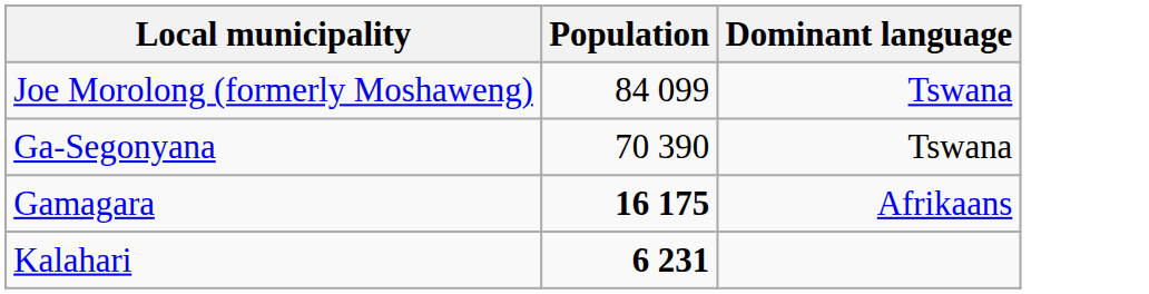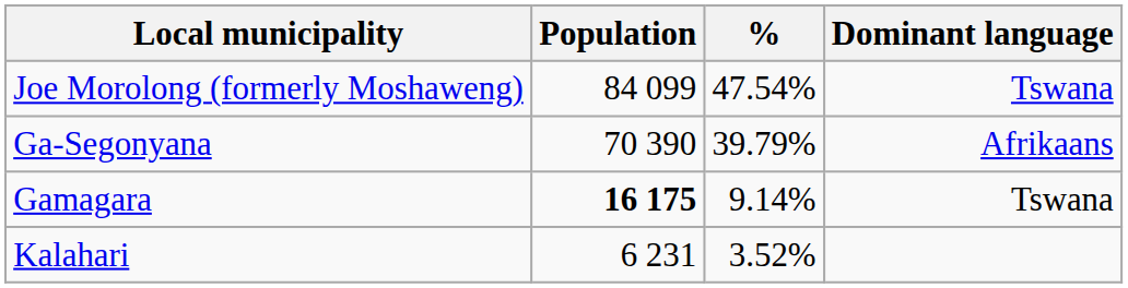+ column: % | 47.54% | 39.79% | 9.14% | 3.52%
Ga-Segonyana | Dominant language: Tswana -> Afrikaans
Gamagara | Dominant language: Afrikaans -> Tswana
Kalahari | Population: bold -> normal
